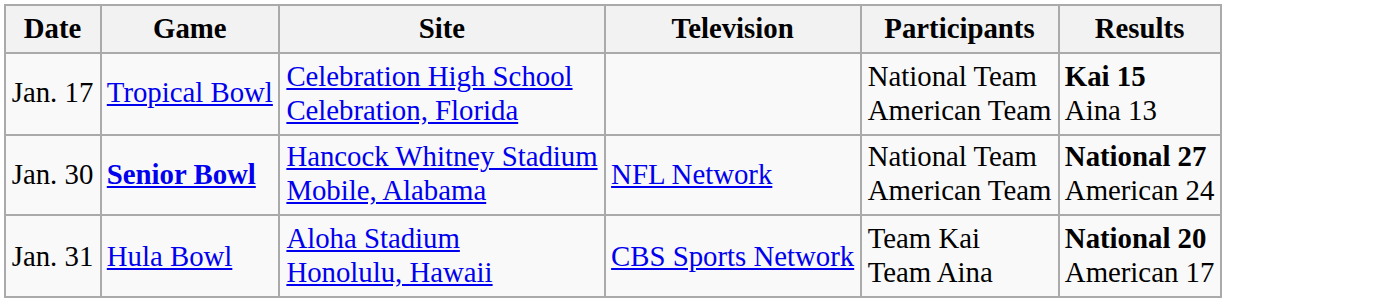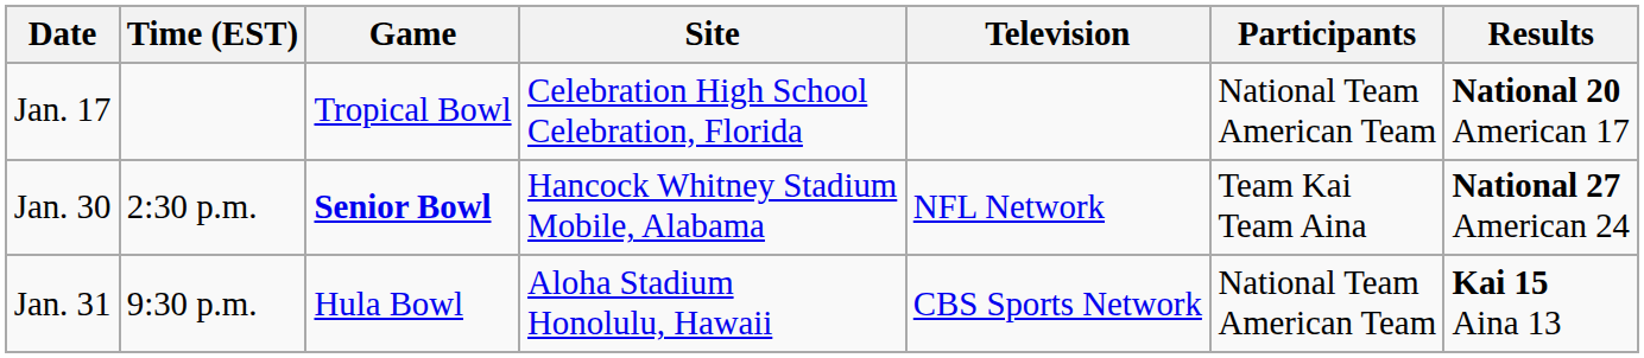+ column: Time (EST) | 2:30 p.m. | 9:30 p.m.
Jan. 17 | Results: Kai 15 Aina 13 -> National 20 American 17
Jan. 30 | Participants: National Team American Team -> Team Kai Team Aina
Jan. 31 | Participants: Team Kai Team Aina -> National Team American Team
Jan. 31 | Results: National 20 American 17 -> Kai 15 Aina 13
